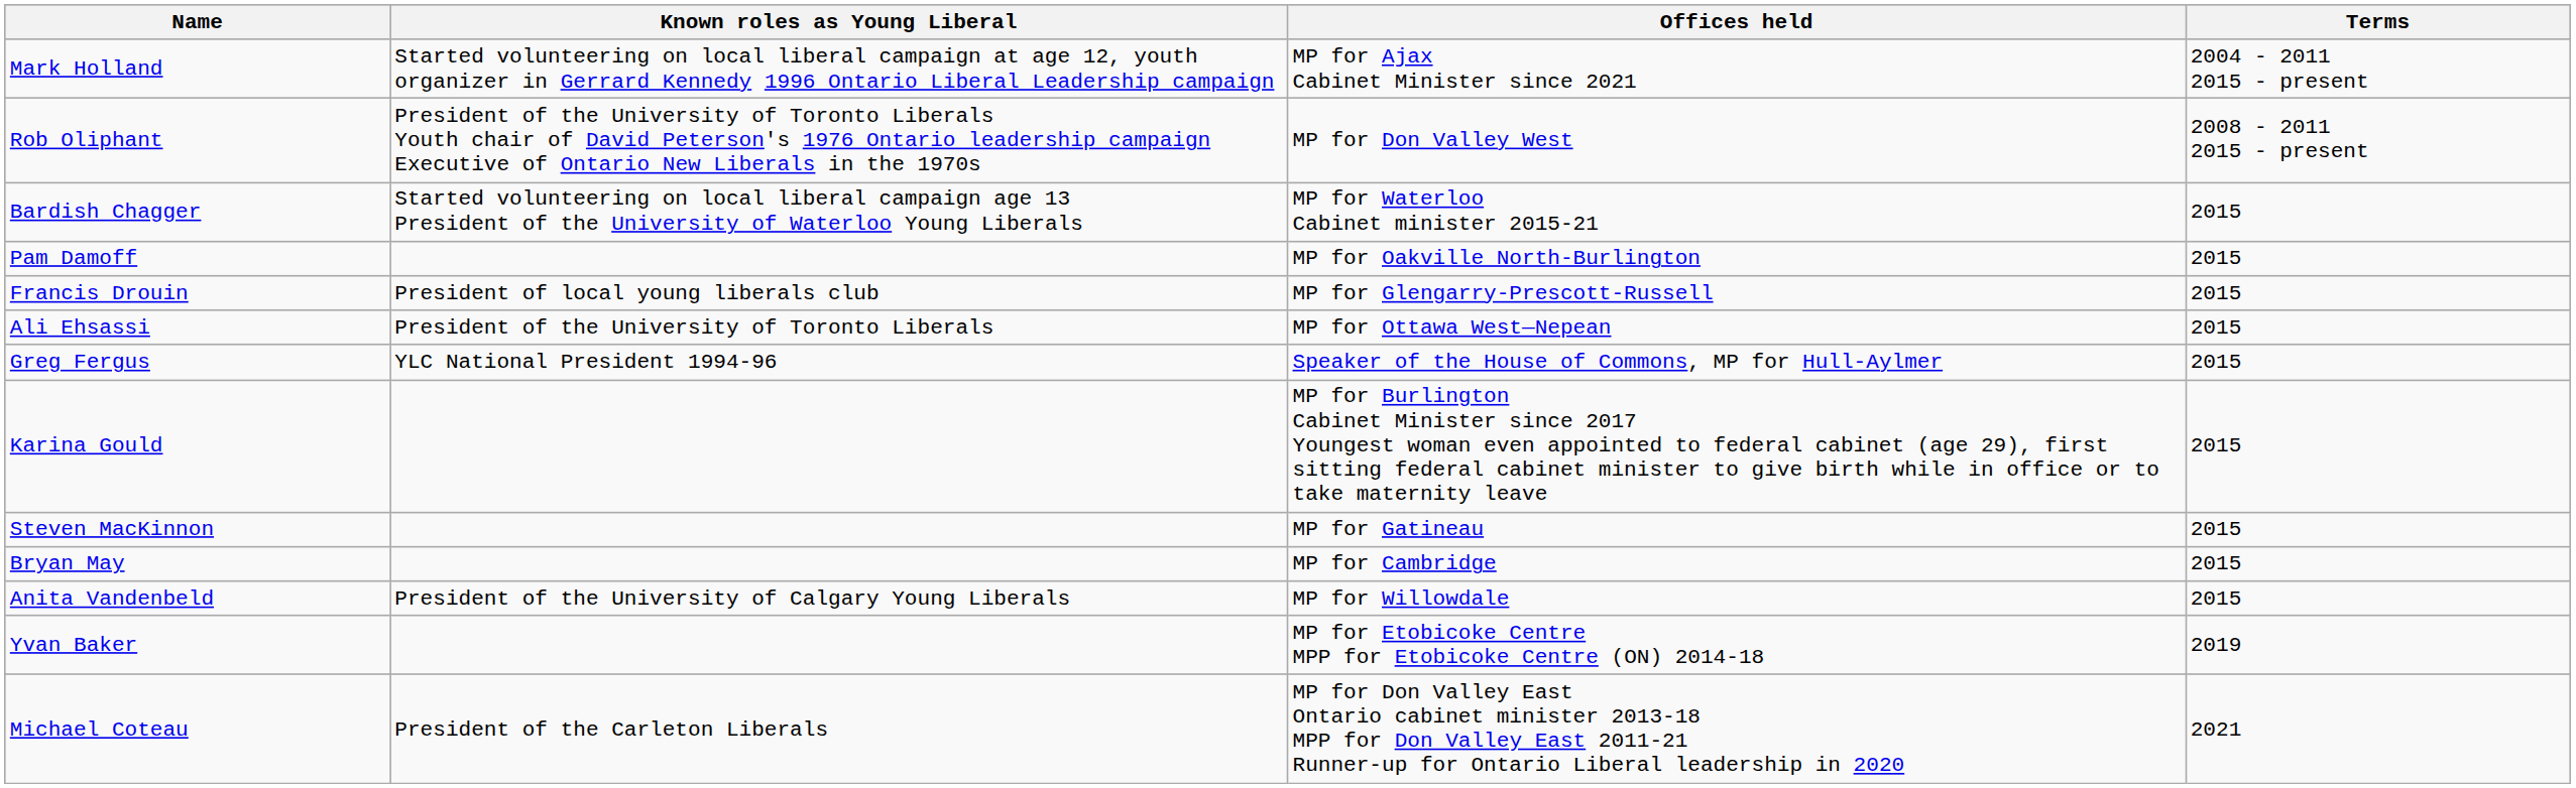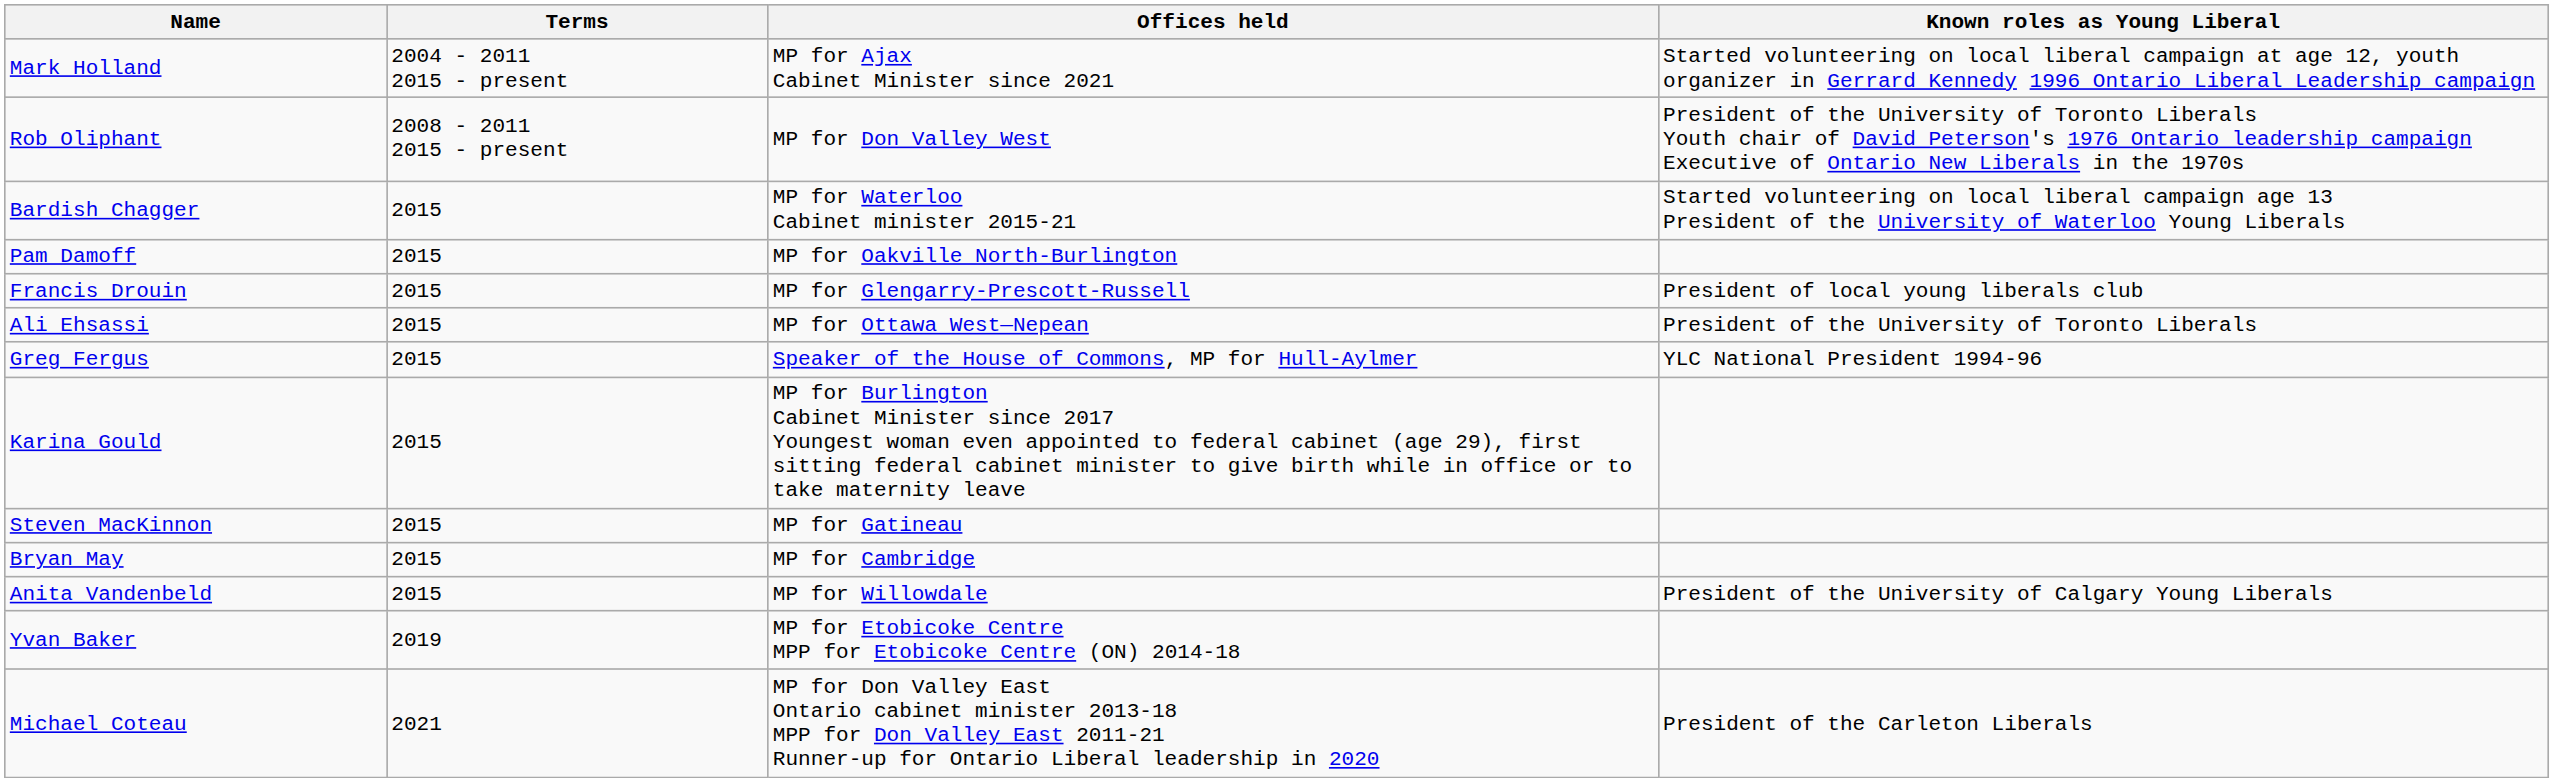columns swapped: Terms <-> Known roles as Young Liberal
